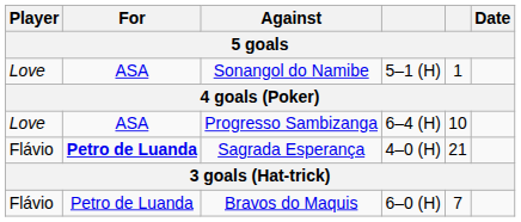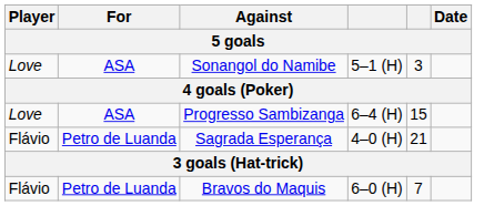Sonangol do Namibe | column 5: 1 -> 3
Progresso Sambizanga | column 5: 10 -> 15
Sagrada Esperança | For: bold -> normal
